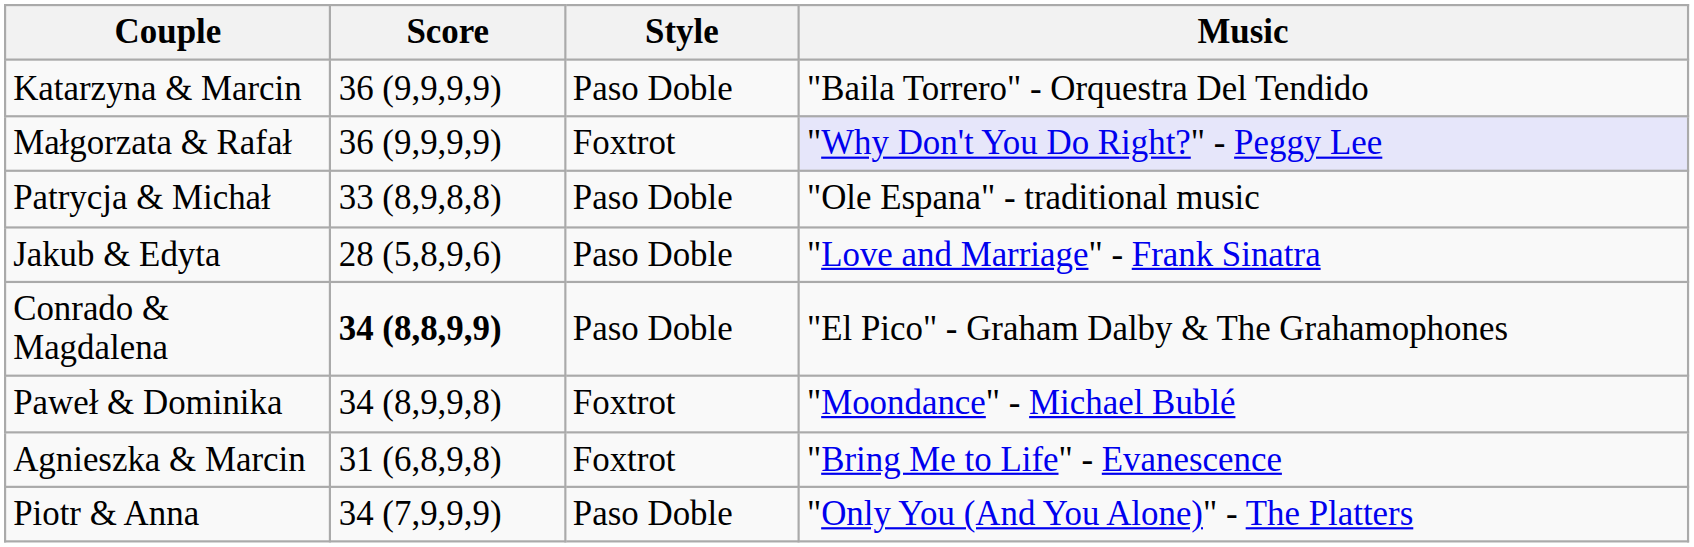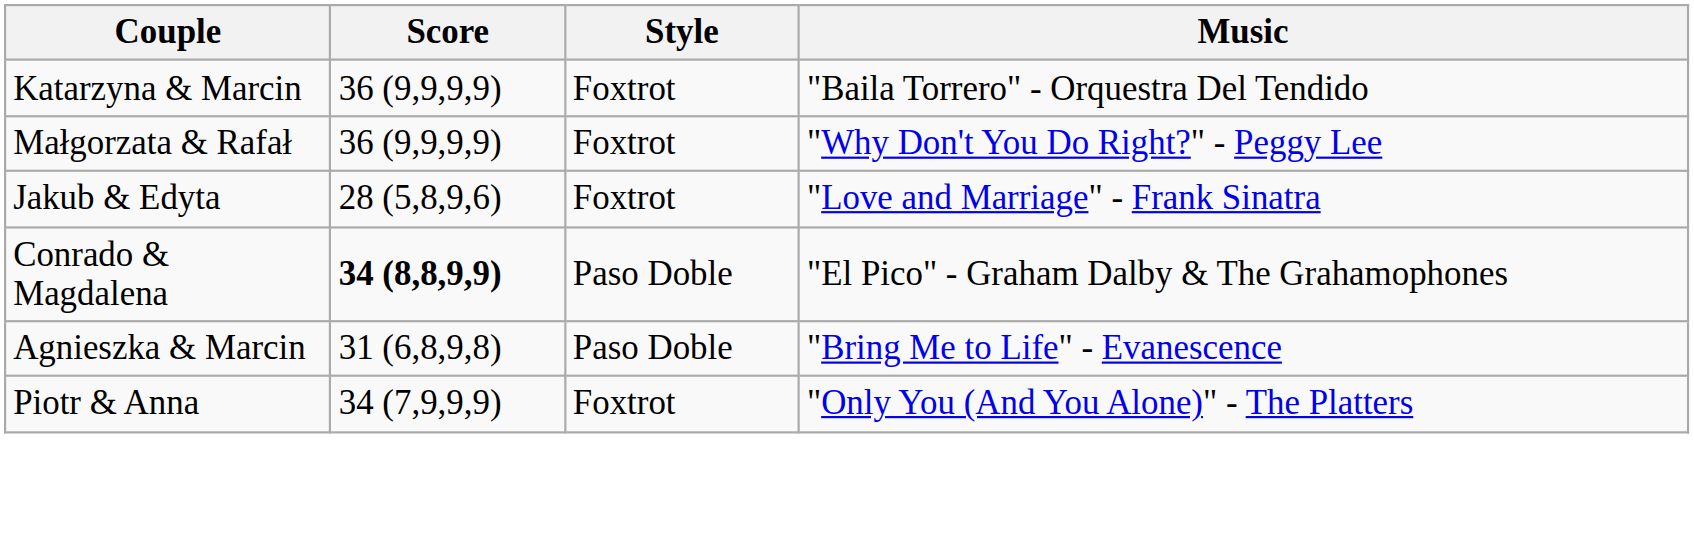Katarzyna & Marcin | Style: Paso Doble -> Foxtrot
Małgorzata & Rafał | Music: lavender background -> no background
- row: Patrycja & Michał | 33 (8,9,8,8) | Paso Doble | "Ole Espana" - traditional music
Jakub & Edyta | Style: Paso Doble -> Foxtrot
- row: Paweł & Dominika | 34 (8,9,9,8) | Foxtrot | "Moondance" - Michael Bublé
Agnieszka & Marcin | Style: Foxtrot -> Paso Doble
Piotr & Anna | Style: Paso Doble -> Foxtrot
